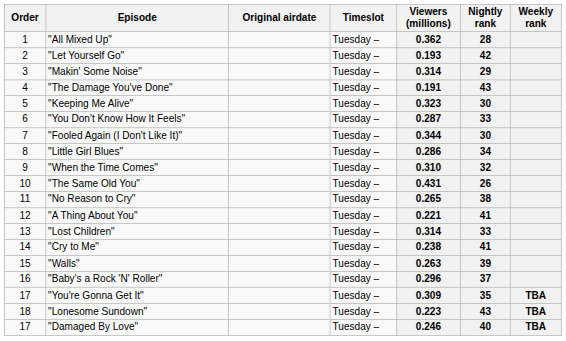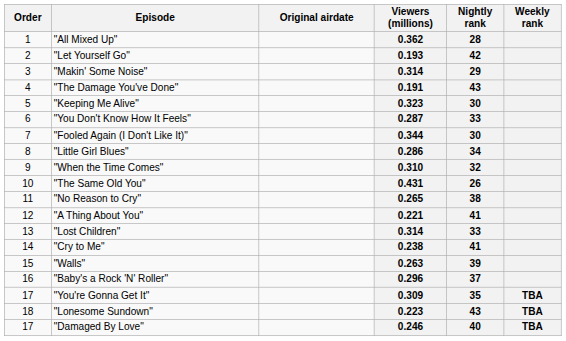- column: Timeslot | Tuesday – | Tuesday – | Tuesday – | Tuesday – | Tuesday – | Tuesday – | Tuesday – | Tuesday – | Tuesday – | Tuesday – | Tuesday – | Tuesday – | Tuesday – | Tuesday – | Tuesday – | Tuesday – | Tuesday – | Tuesday – | Tuesday –
